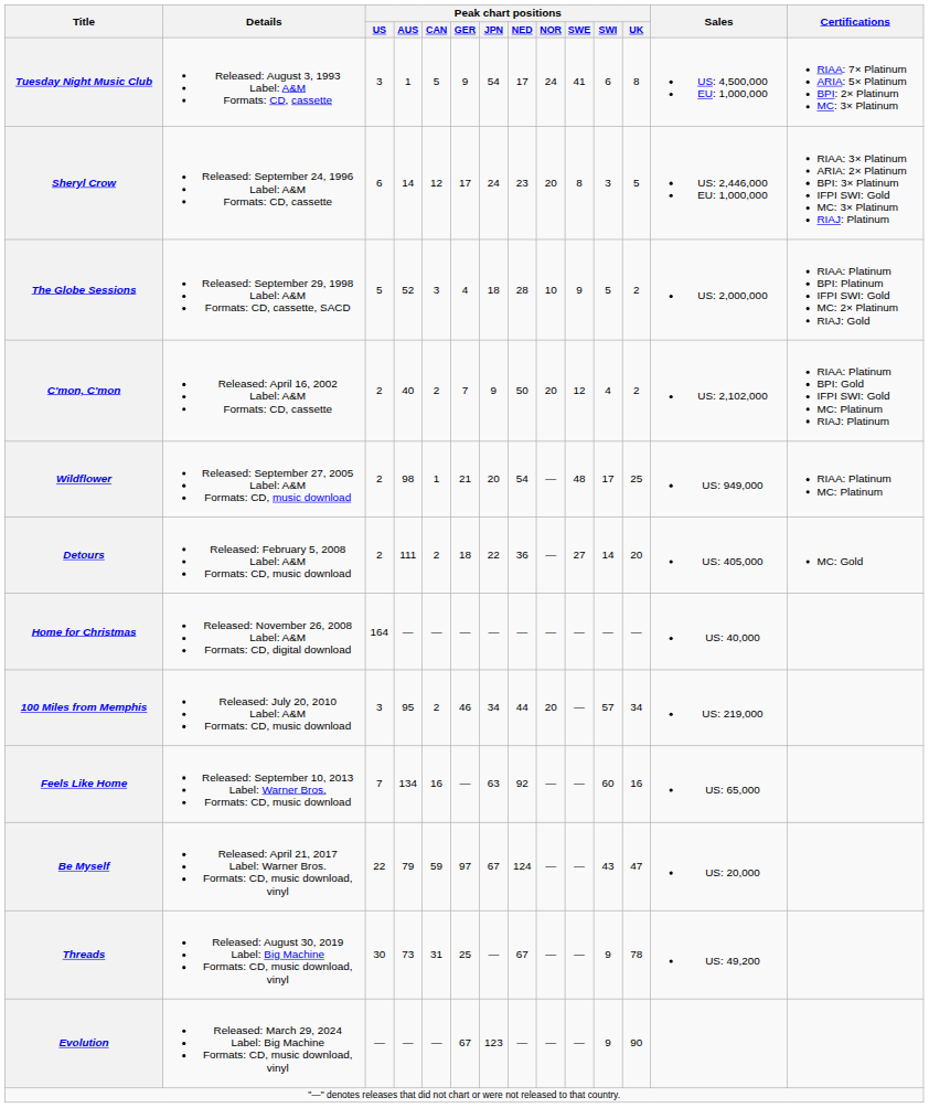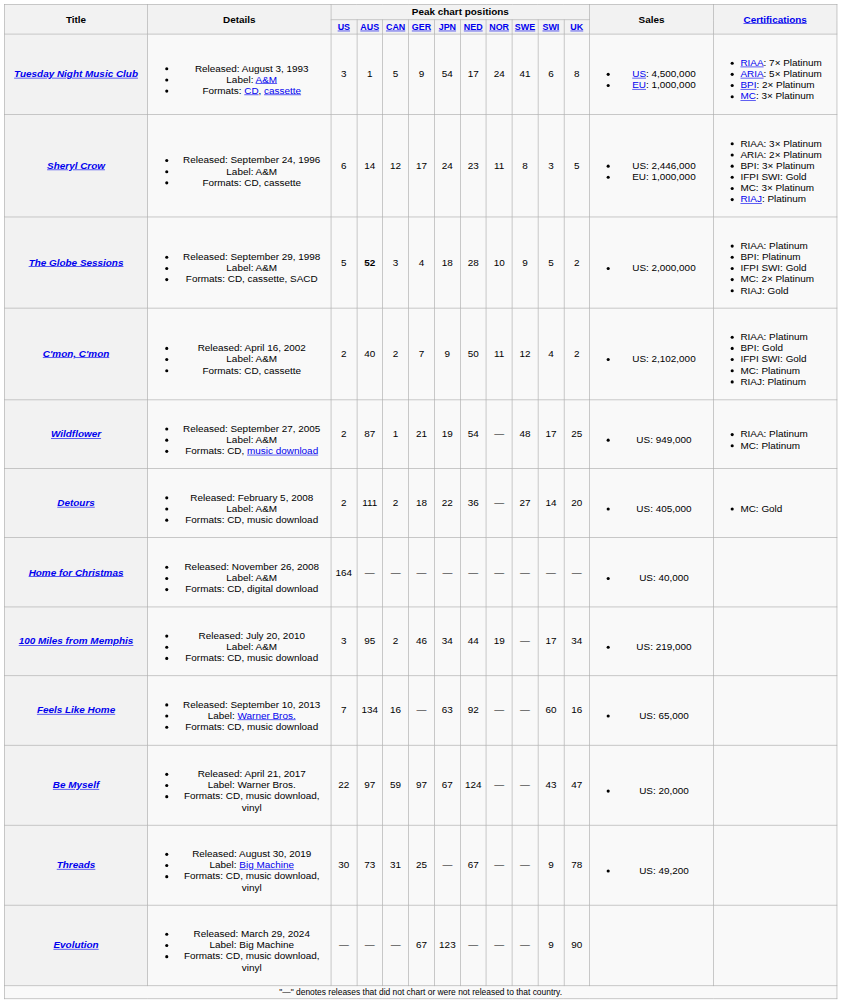Sheryl Crow | Peak chart positions / NOR: 20 -> 11
The Globe Sessions | Peak chart positions / AUS: normal -> bold
C'mon, C'mon | Peak chart positions / NOR: 20 -> 11
Wildflower | Peak chart positions / AUS: 98 -> 87
Wildflower | Peak chart positions / JPN: 20 -> 19
100 Miles from Memphis | Peak chart positions / NOR: 20 -> 19
100 Miles from Memphis | Peak chart positions / SWI: 57 -> 17
Be Myself | Peak chart positions / AUS: 79 -> 97
